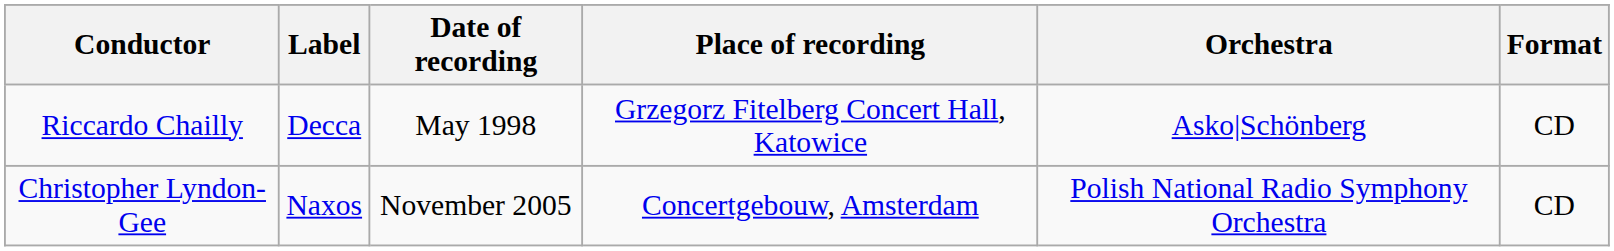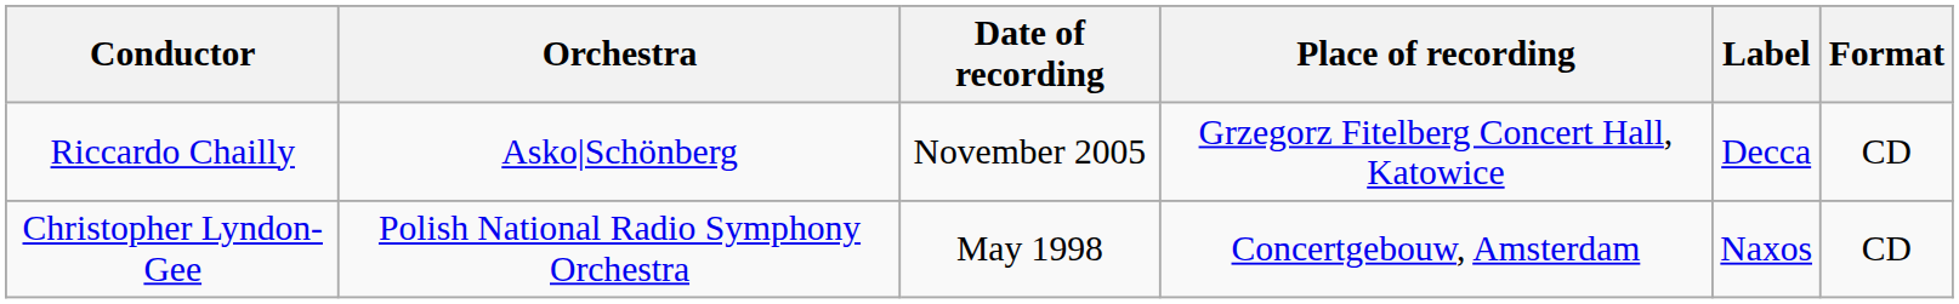columns swapped: Orchestra <-> Label
Riccardo Chailly | Date of recording: May 1998 -> November 2005
Christopher Lyndon-Gee | Date of recording: November 2005 -> May 1998
